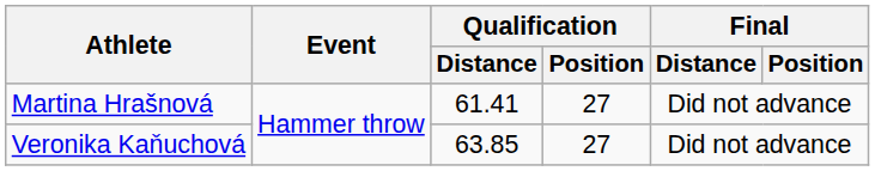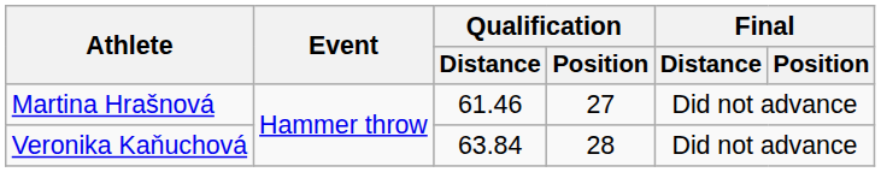Martina Hrašnová | Qualification / Distance: 61.41 -> 61.46
Veronika Kaňuchová | Qualification / Distance: 63.85 -> 63.84
Veronika Kaňuchová | Qualification / Position: 27 -> 28
